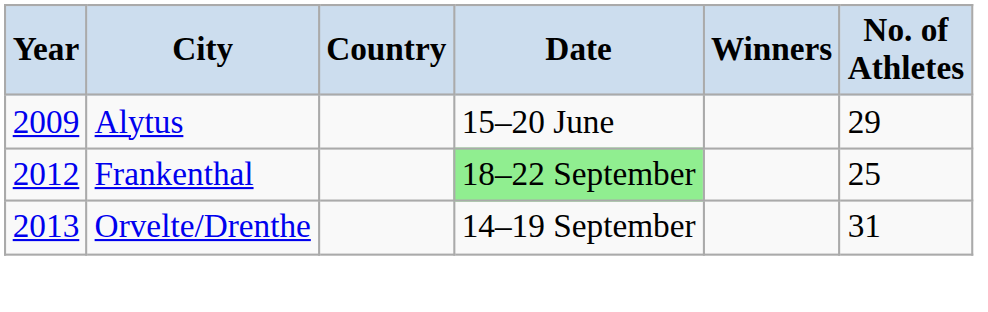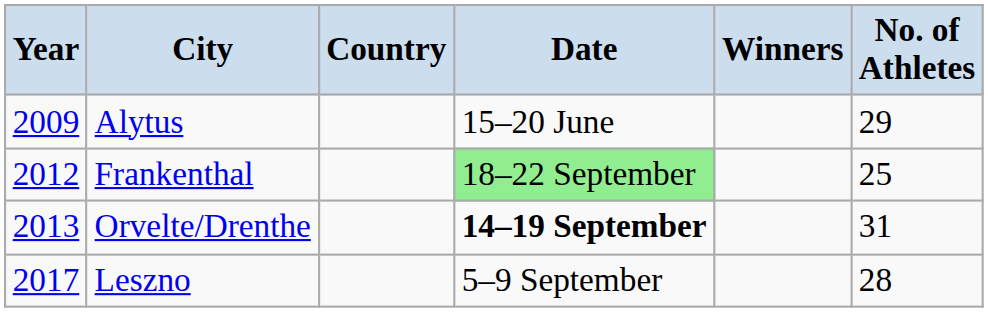Orvelte/Drenthe | Date: normal -> bold
+ row: 2017 | Leszno | 5–9 September | 28
